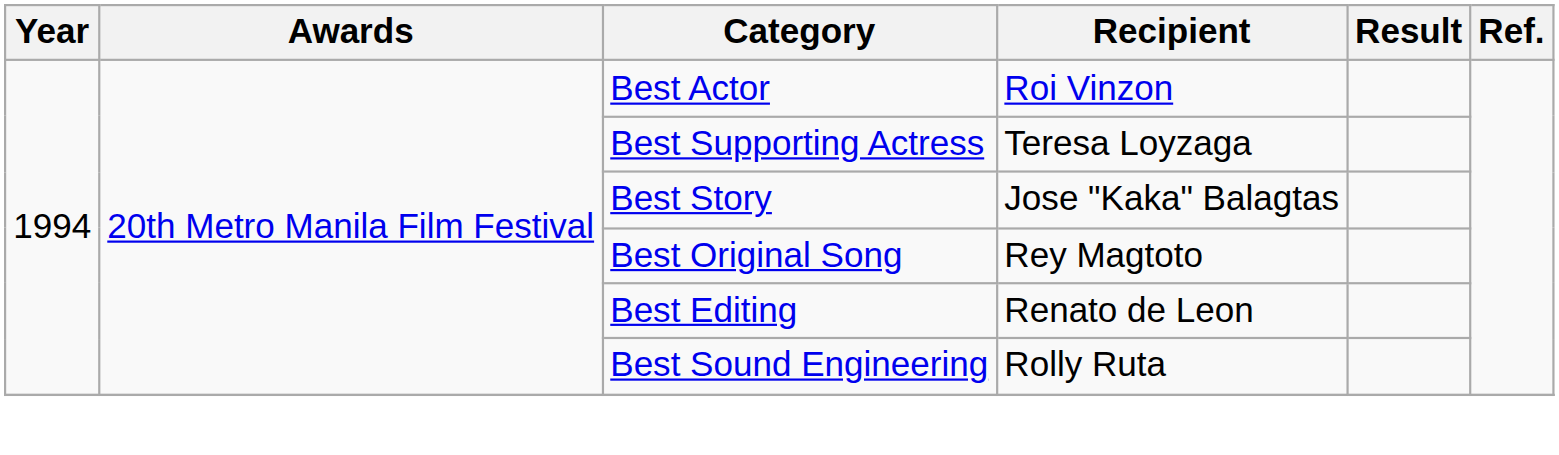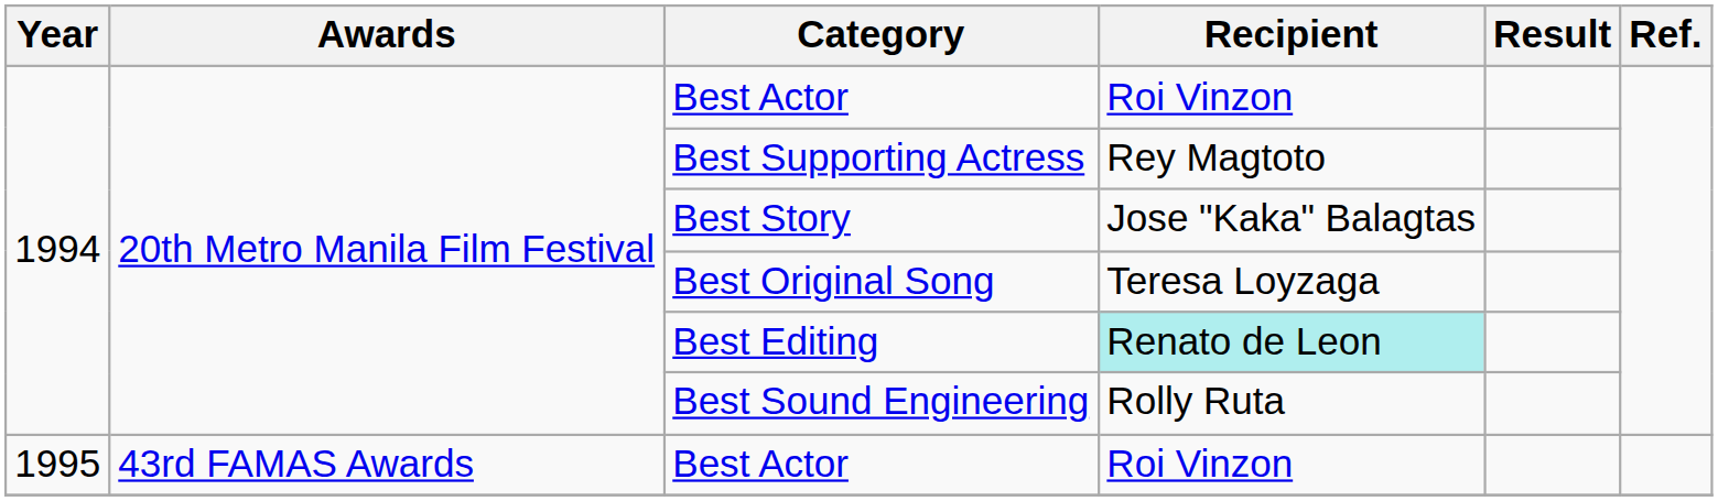Best Supporting Actress | Recipient: Teresa Loyzaga -> Rey Magtoto
Best Original Song | Recipient: Rey Magtoto -> Teresa Loyzaga
Best Editing | Recipient: no background -> paleturquoise background
+ row: 1995 | 43rd FAMAS Awards | Best Actor | Roi Vinzon
